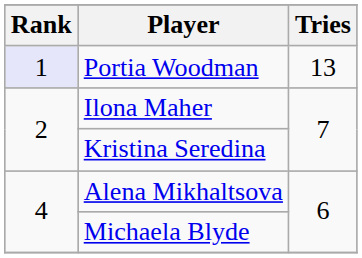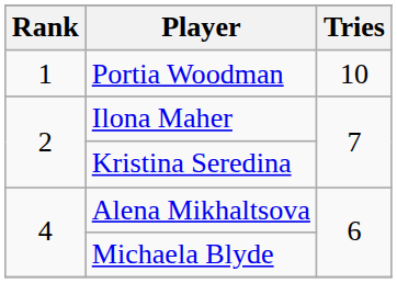Portia Woodman | Rank: lavender background -> no background
Portia Woodman | Tries: 13 -> 10
